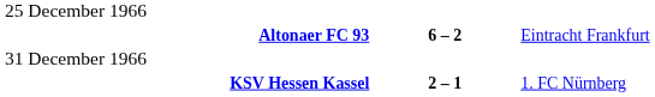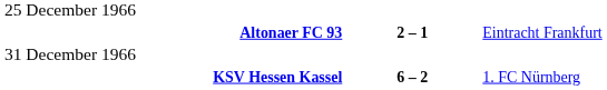Altonaer FC 93 | column 2: 6 – 2 -> 2 – 1
KSV Hessen Kassel | column 2: 2 – 1 -> 6 – 2
